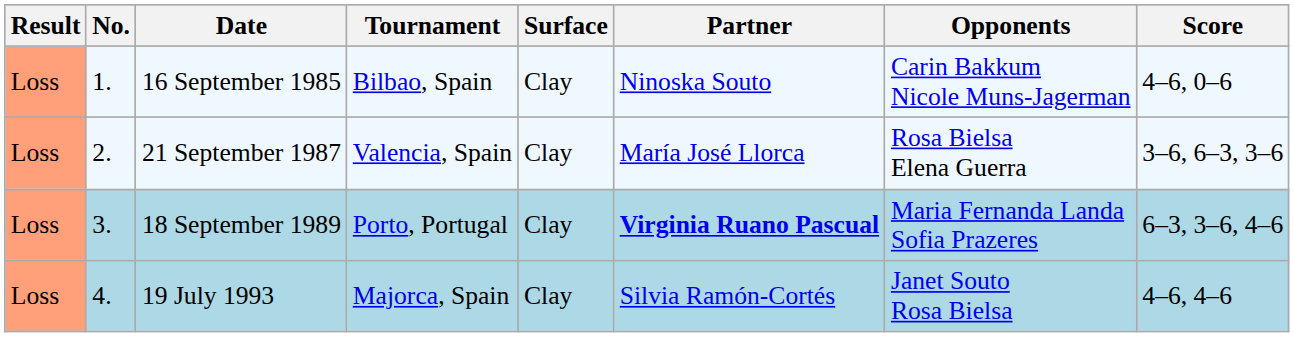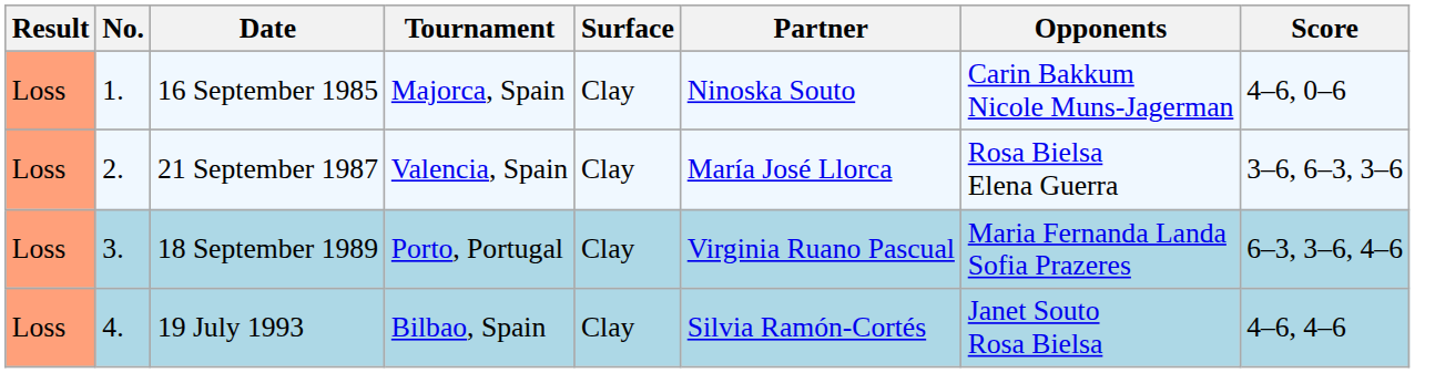16 September 1985 | Tournament: Bilbao, Spain -> Majorca, Spain
18 September 1989 | Partner: bold -> normal
19 July 1993 | Tournament: Majorca, Spain -> Bilbao, Spain
